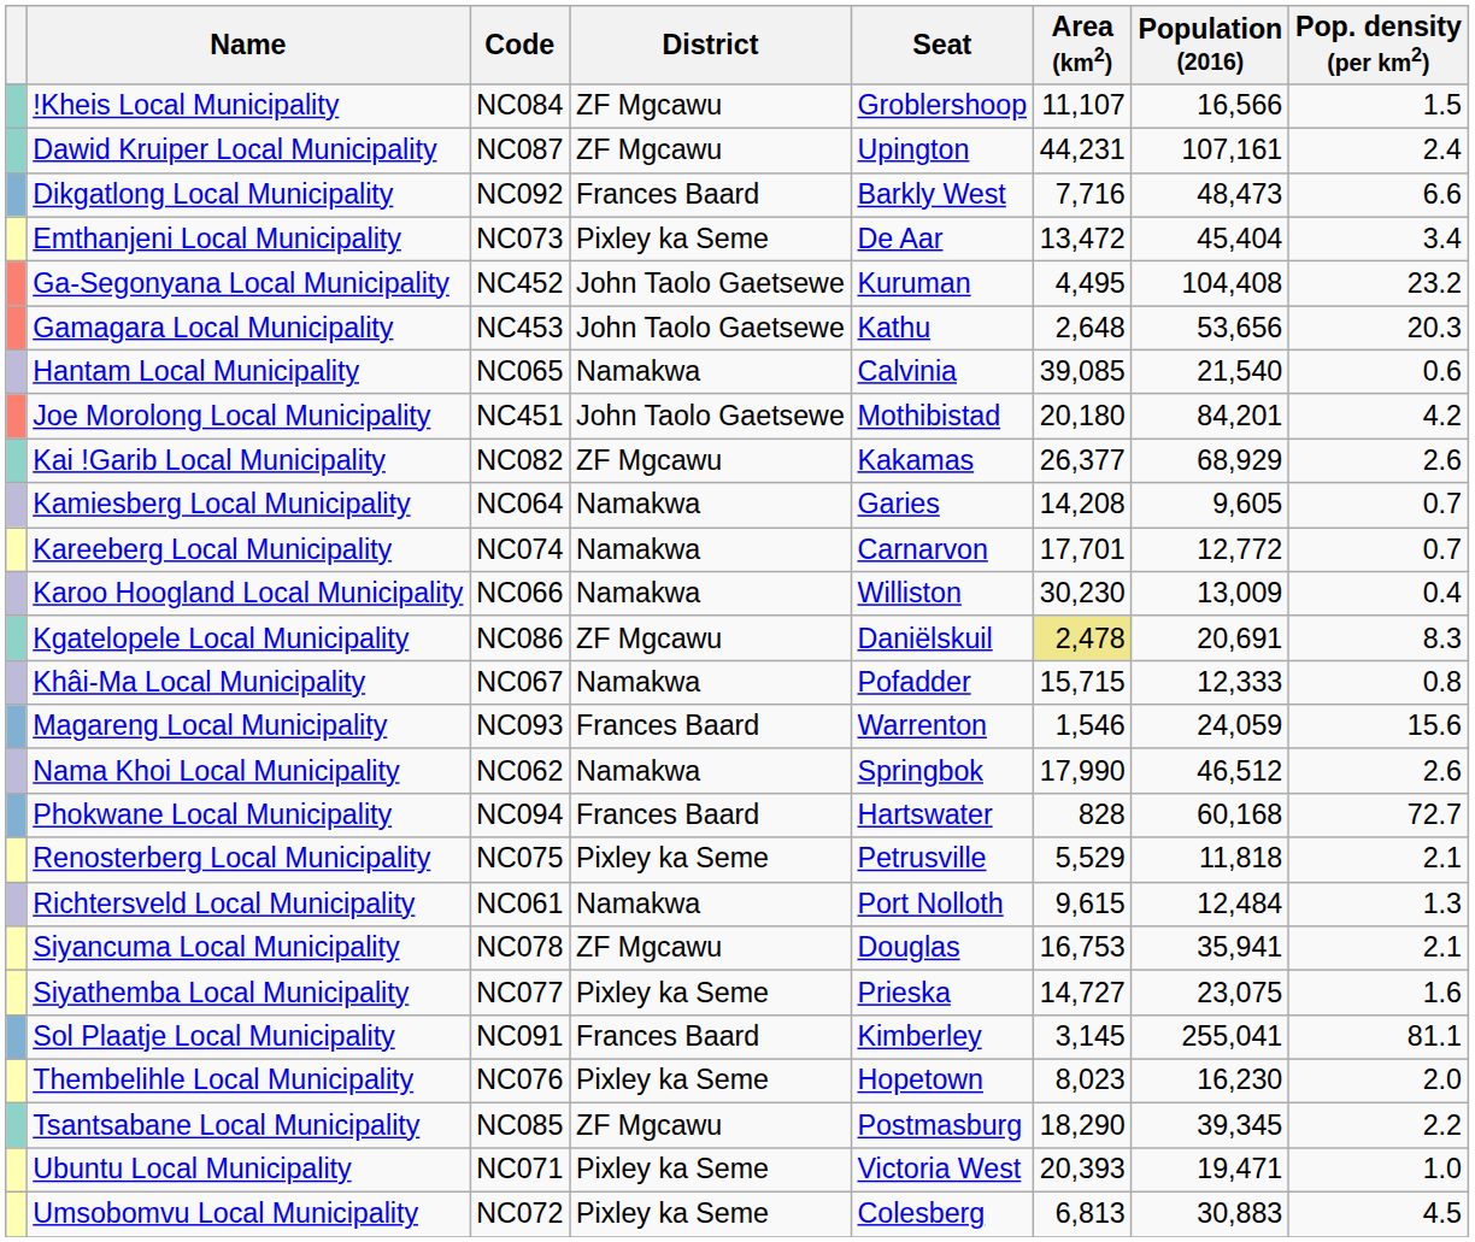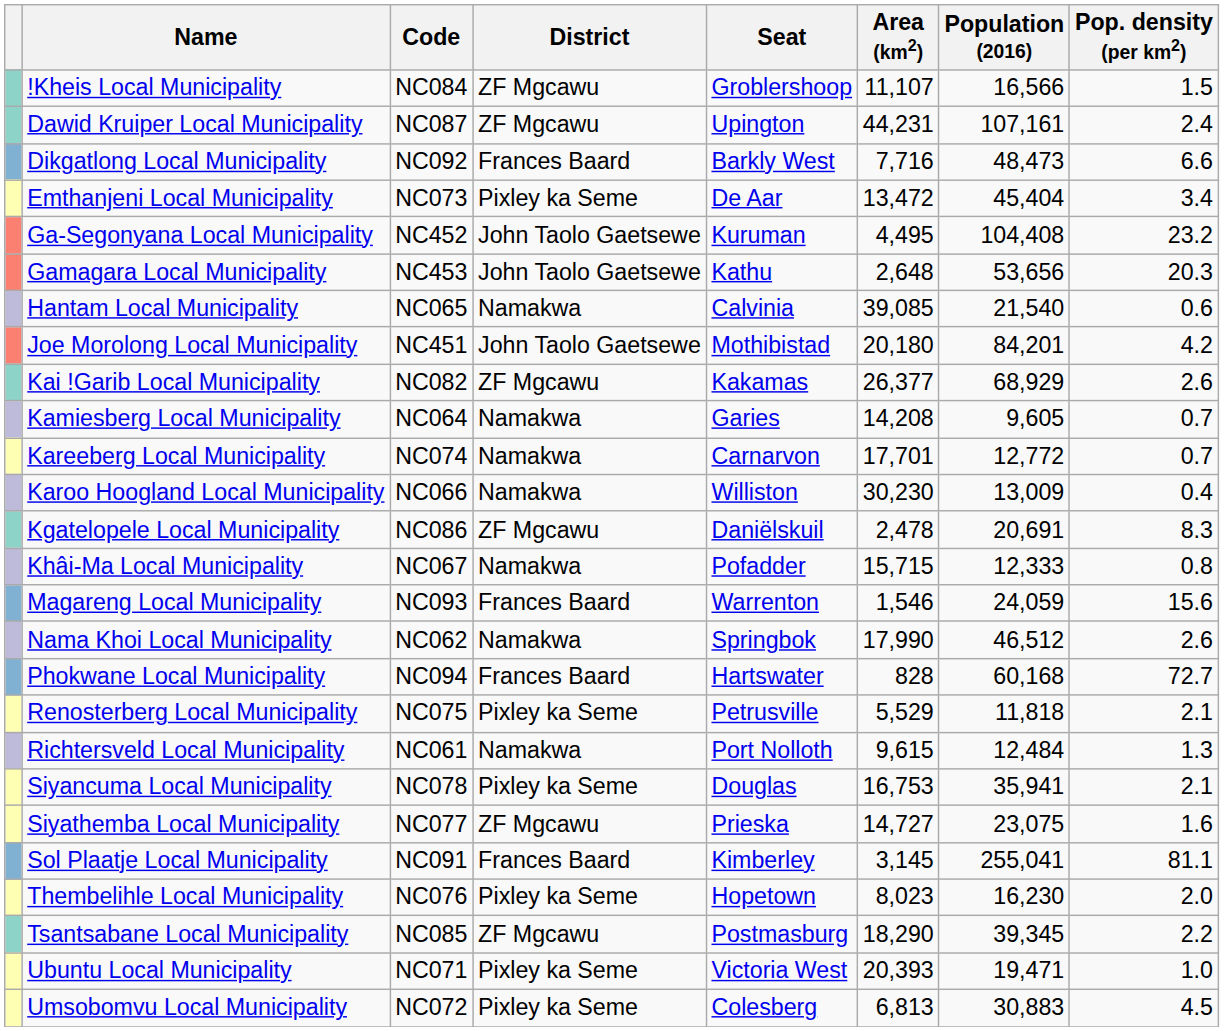Kgatelopele Local Municipality | Area (km2): khaki background -> no background
Siyancuma Local Municipality | District: ZF Mgcawu -> Pixley ka Seme
Siyathemba Local Municipality | District: Pixley ka Seme -> ZF Mgcawu
